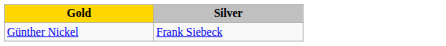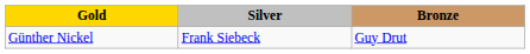+ column: Bronze | Guy Drut
